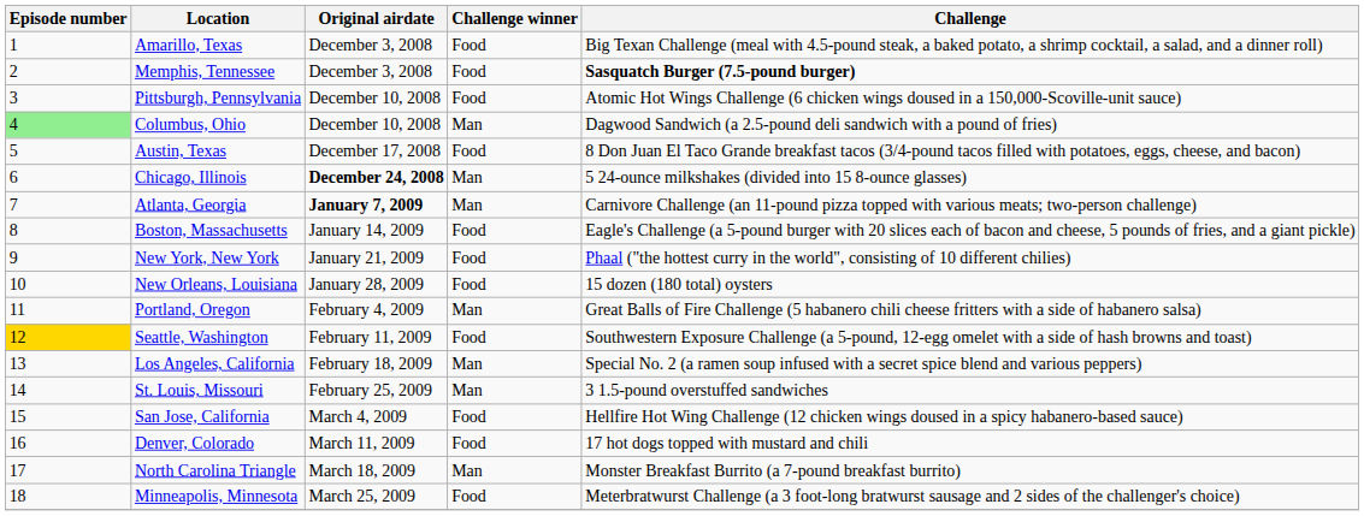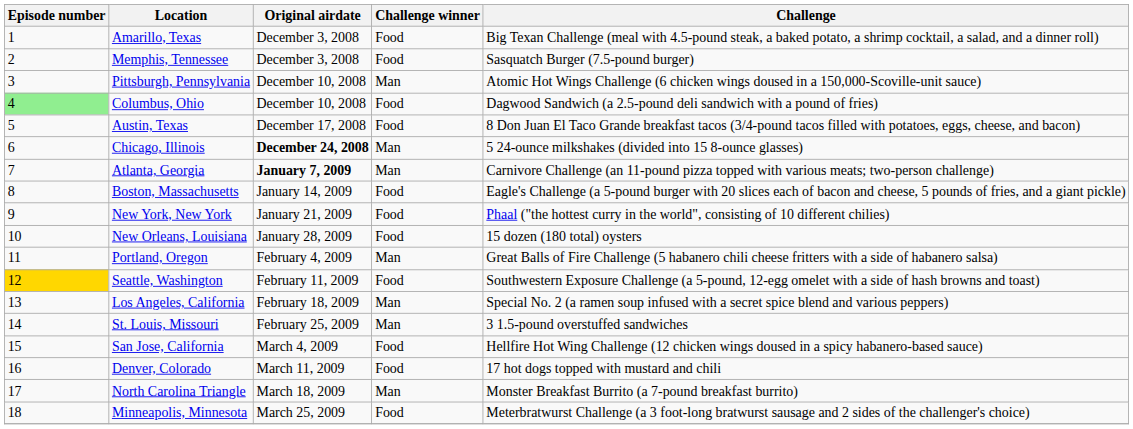Memphis, Tennessee | Challenge: bold -> normal
Pittsburgh, Pennsylvania | Challenge winner: Food -> Man
Columbus, Ohio | Challenge winner: Man -> Food
